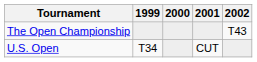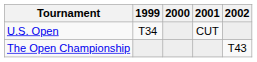rows swapped: U.S. Open <-> The Open Championship
